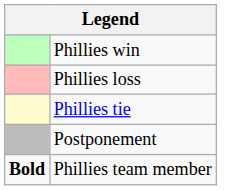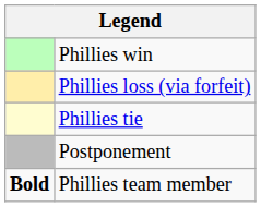+ row: Phillies loss (via forfeit)
- row: Phillies loss
